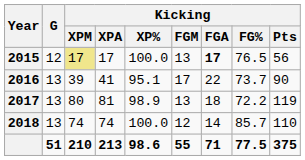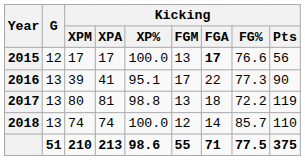2015 | Kicking / XPM: khaki background -> no background
2015 | Kicking / FG%: 76.5 -> 76.6
2016 | Kicking / FG%: 73.7 -> 77.3
2017 | Kicking / XP%: 98.9 -> 98.8
